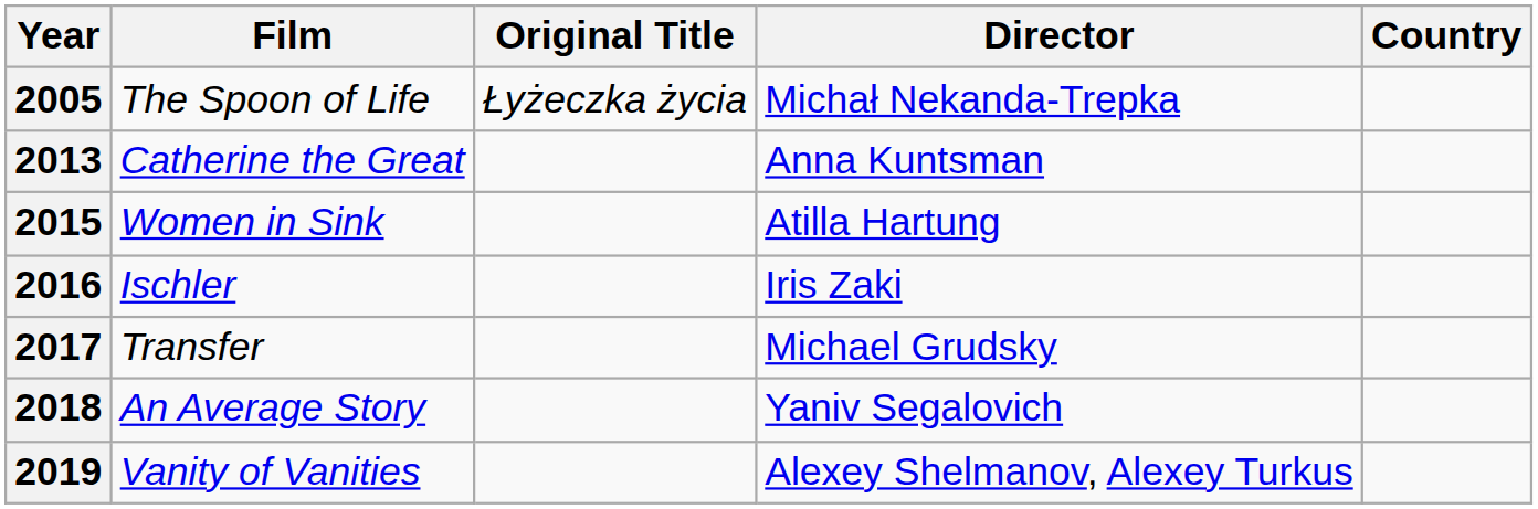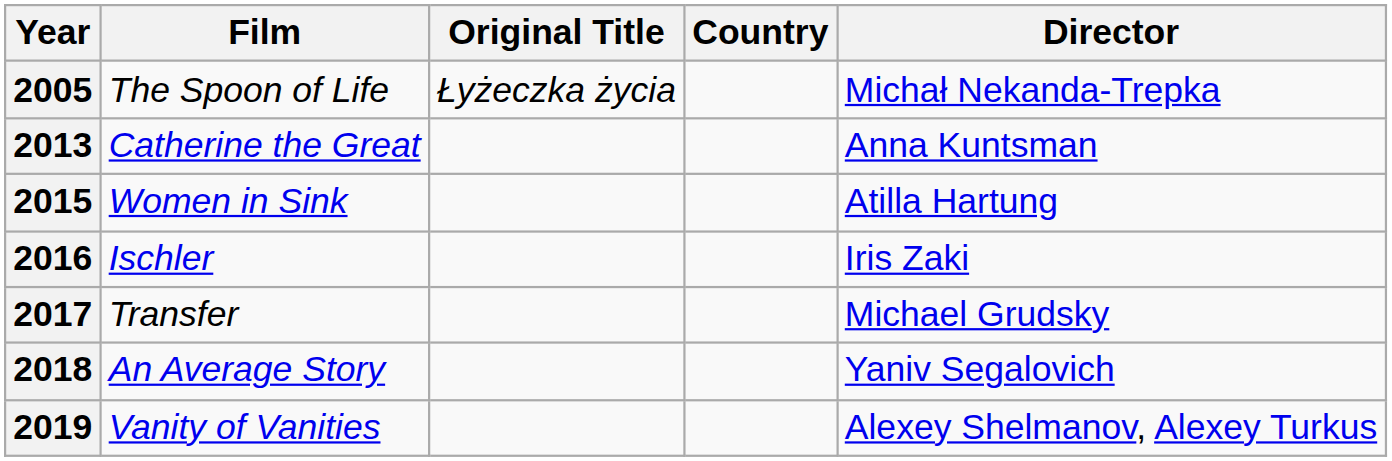columns swapped: Director <-> Country
